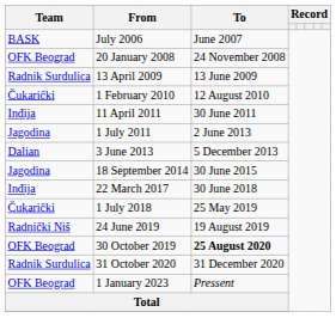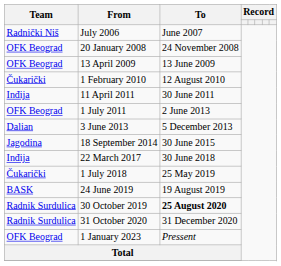July 2006 | Team: BASK -> Radnički Niš
13 April 2009 | Team: Radnik Surdulica -> OFK Beograd
1 July 2011 | Team: Jagodina -> OFK Beograd
24 June 2019 | Team: Radnički Niš -> BASK
30 October 2019 | Team: OFK Beograd -> Radnik Surdulica
